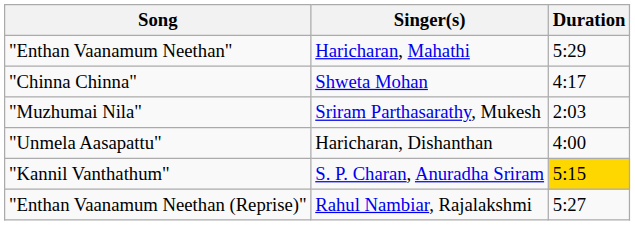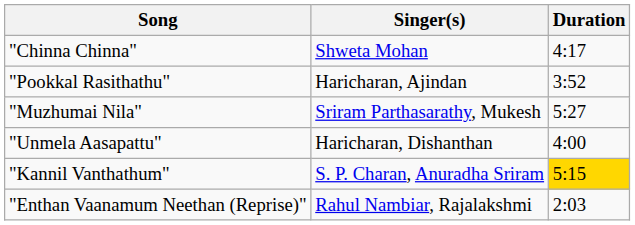- row: "Enthan Vaanamum Neethan" | Haricharan, Mahathi | 5:29
+ row: "Pookkal Rasithathu" | Haricharan, Ajindan | 3:52
"Muzhumai Nila" | Duration: 2:03 -> 5:27
"Enthan Vaanamum Neethan (Reprise)" | Duration: 5:27 -> 2:03
